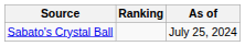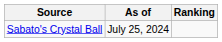columns swapped: Ranking <-> As of
